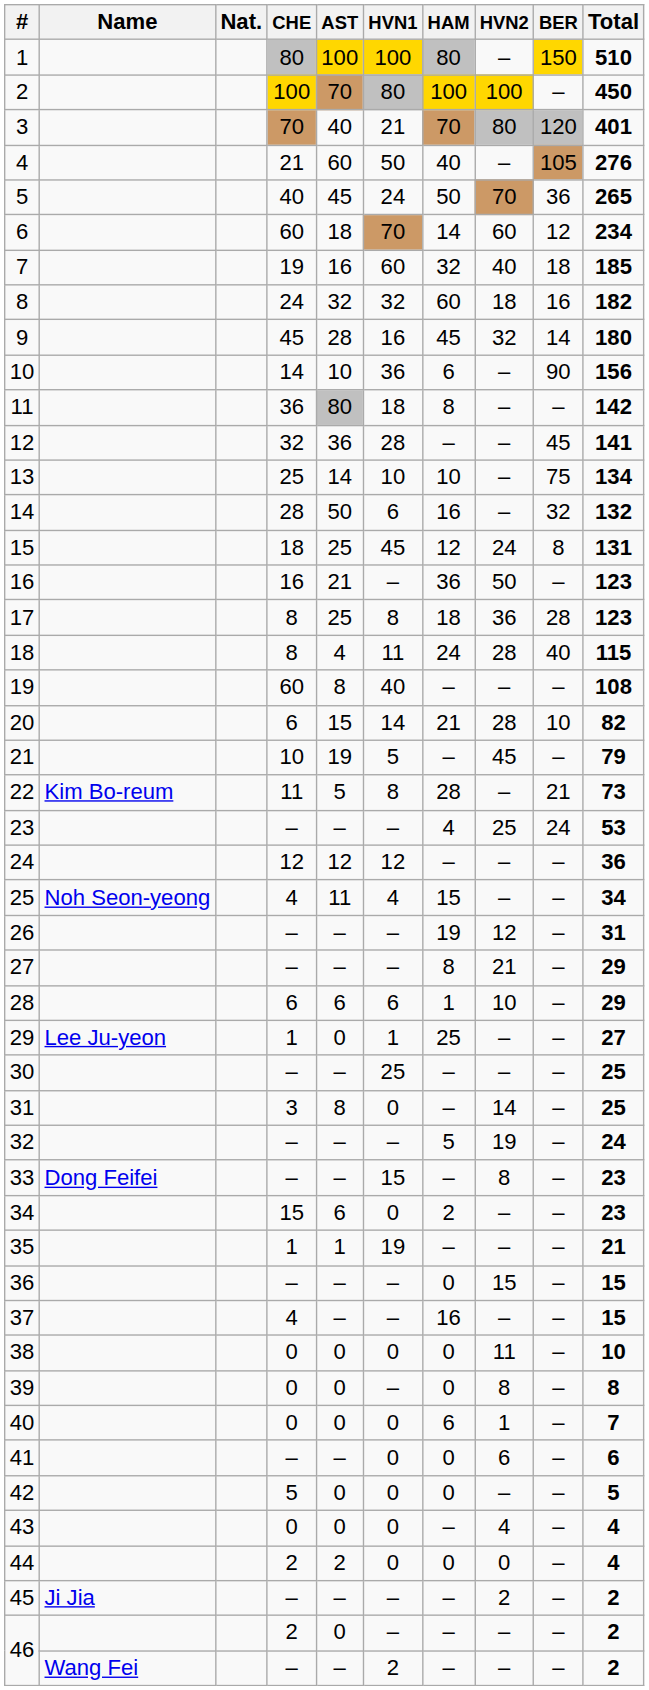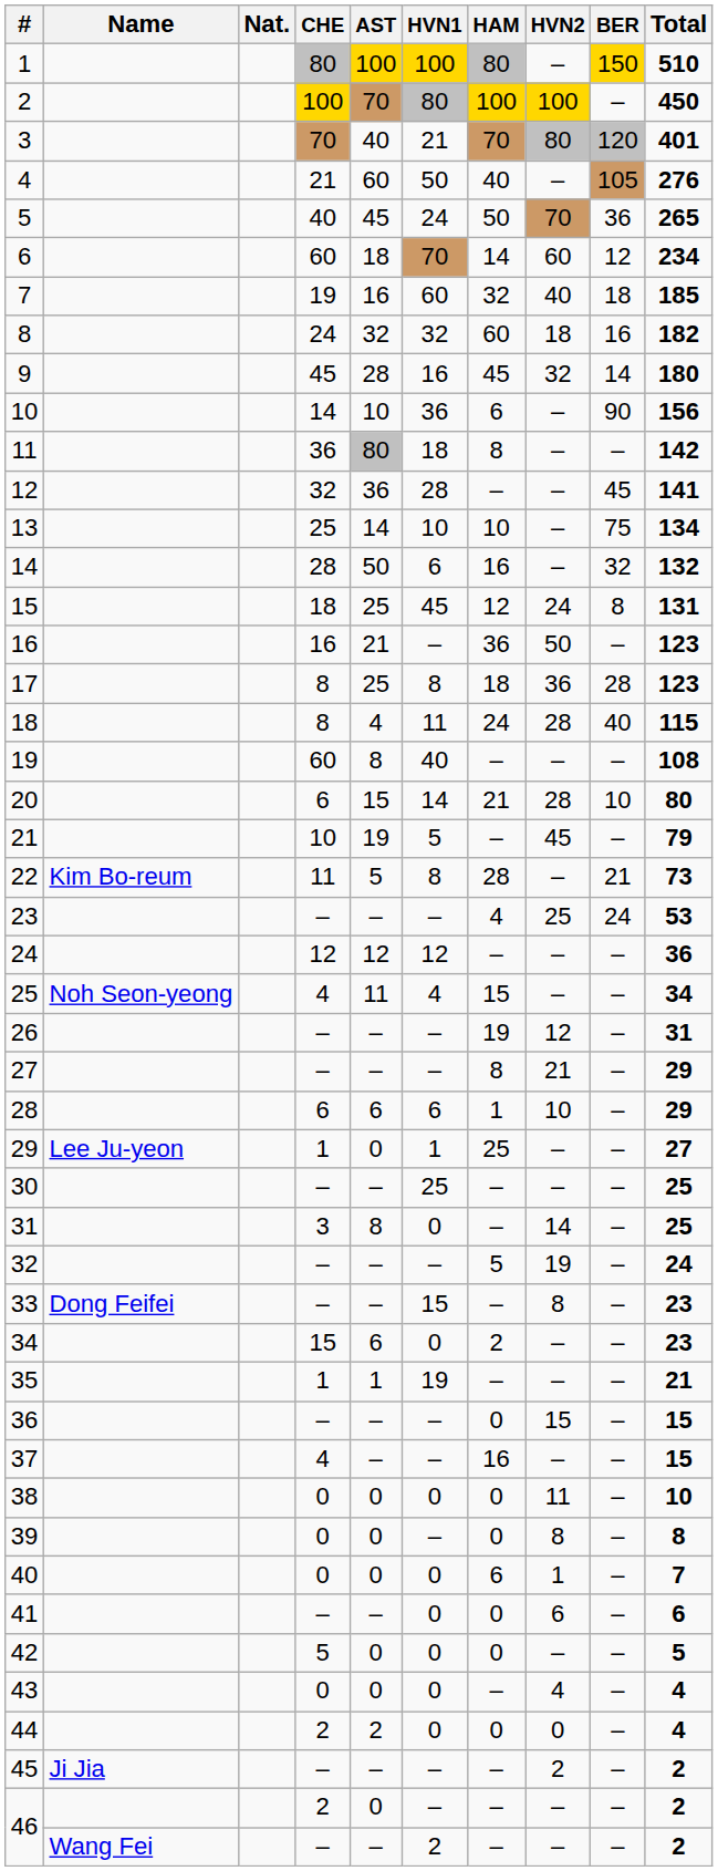20 | Total: 82 -> 80
